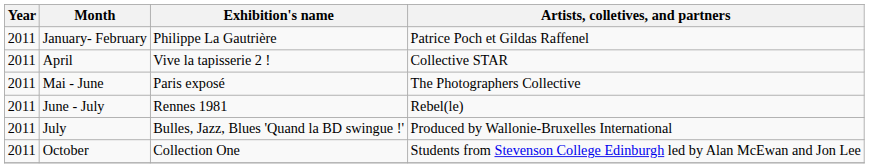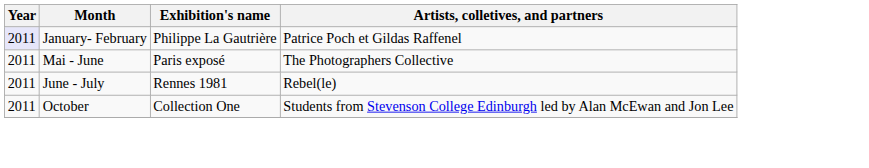January- February | Year: no background -> lavender background
- row: 2011 | April | Vive la tapisserie 2 ! | Collective STAR
- row: 2011 | July | Bulles, Jazz, Blues 'Quand la BD swingue !' | Produced by Wallonie-Bruxelles International
